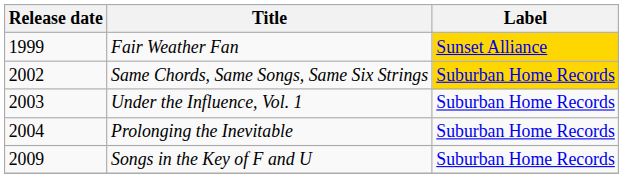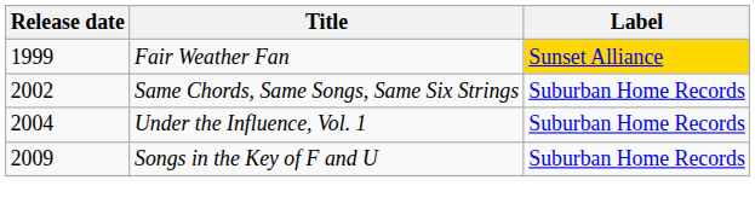Same Chords, Same Songs, Same Six Strings | Label: gold background -> no background
Under the Influence, Vol. 1 | Release date: 2003 -> 2004
- row: 2004 | Prolonging the Inevitable | Suburban Home Records
